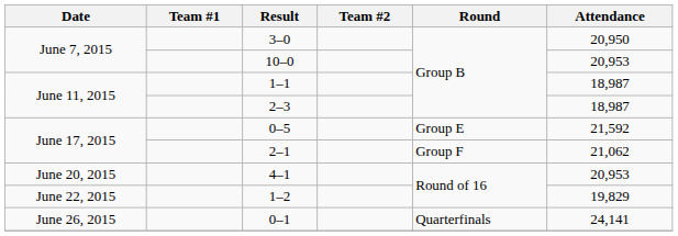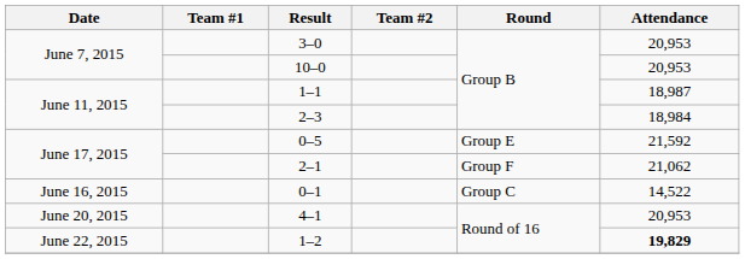3–0 | Attendance: 20,950 -> 20,953
2–3 | Attendance: 18,987 -> 18,984
+ row: June 16, 2015 | 0–1 | Group C | 14,522
1–2 | Attendance: normal -> bold
- row: June 26, 2015 | 0–1 | Quarterfinals | 24,141
